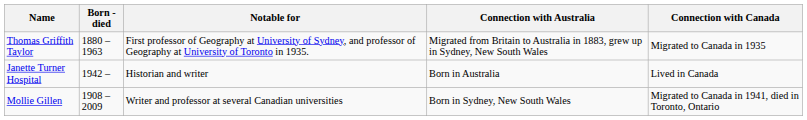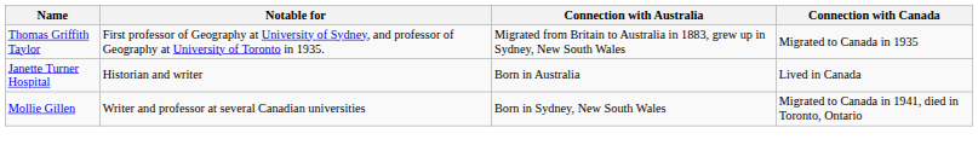- column: Born - died | 1880 – 1963 | 1942 – | 1908 – 2009
